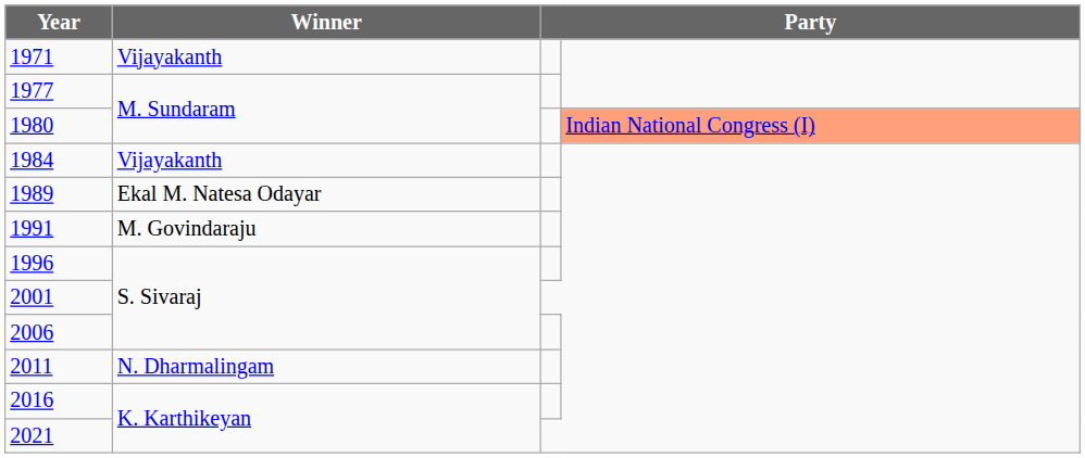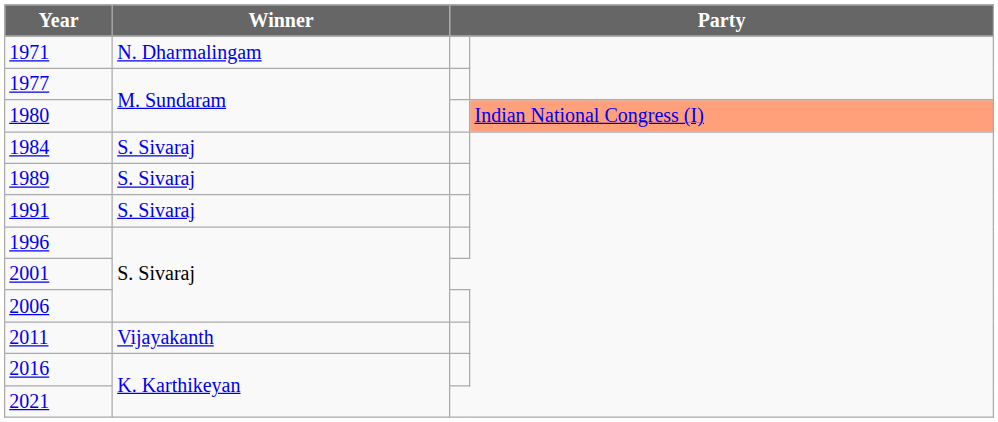1971 | Winner: Vijayakanth -> N. Dharmalingam
1984 | Winner: Vijayakanth -> S. Sivaraj
1989 | Winner: Ekal M. Natesa Odayar -> S. Sivaraj
1991 | Winner: M. Govindaraju -> S. Sivaraj
2011 | Winner: N. Dharmalingam -> Vijayakanth
